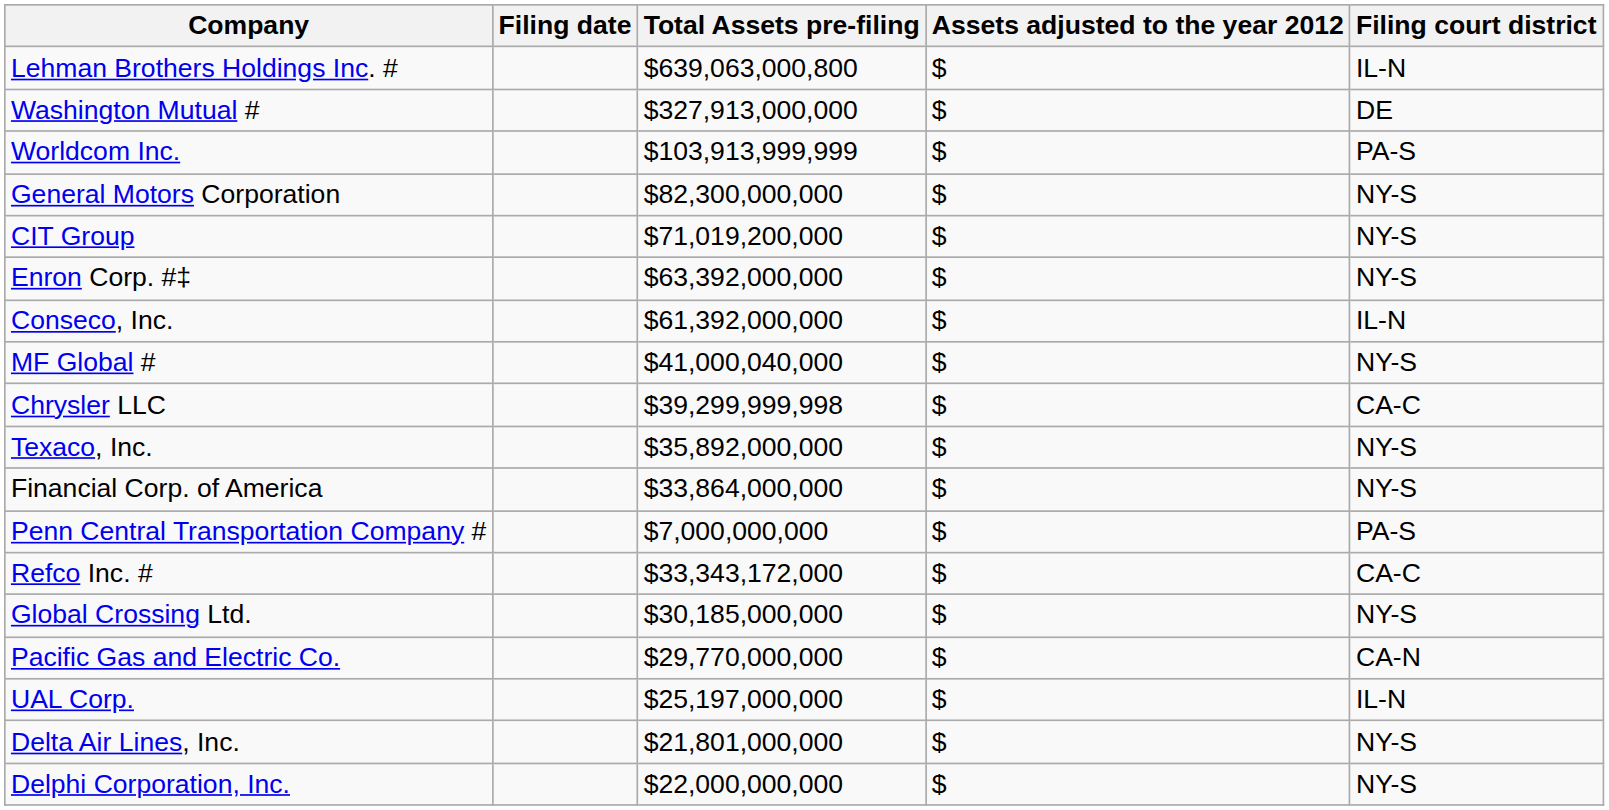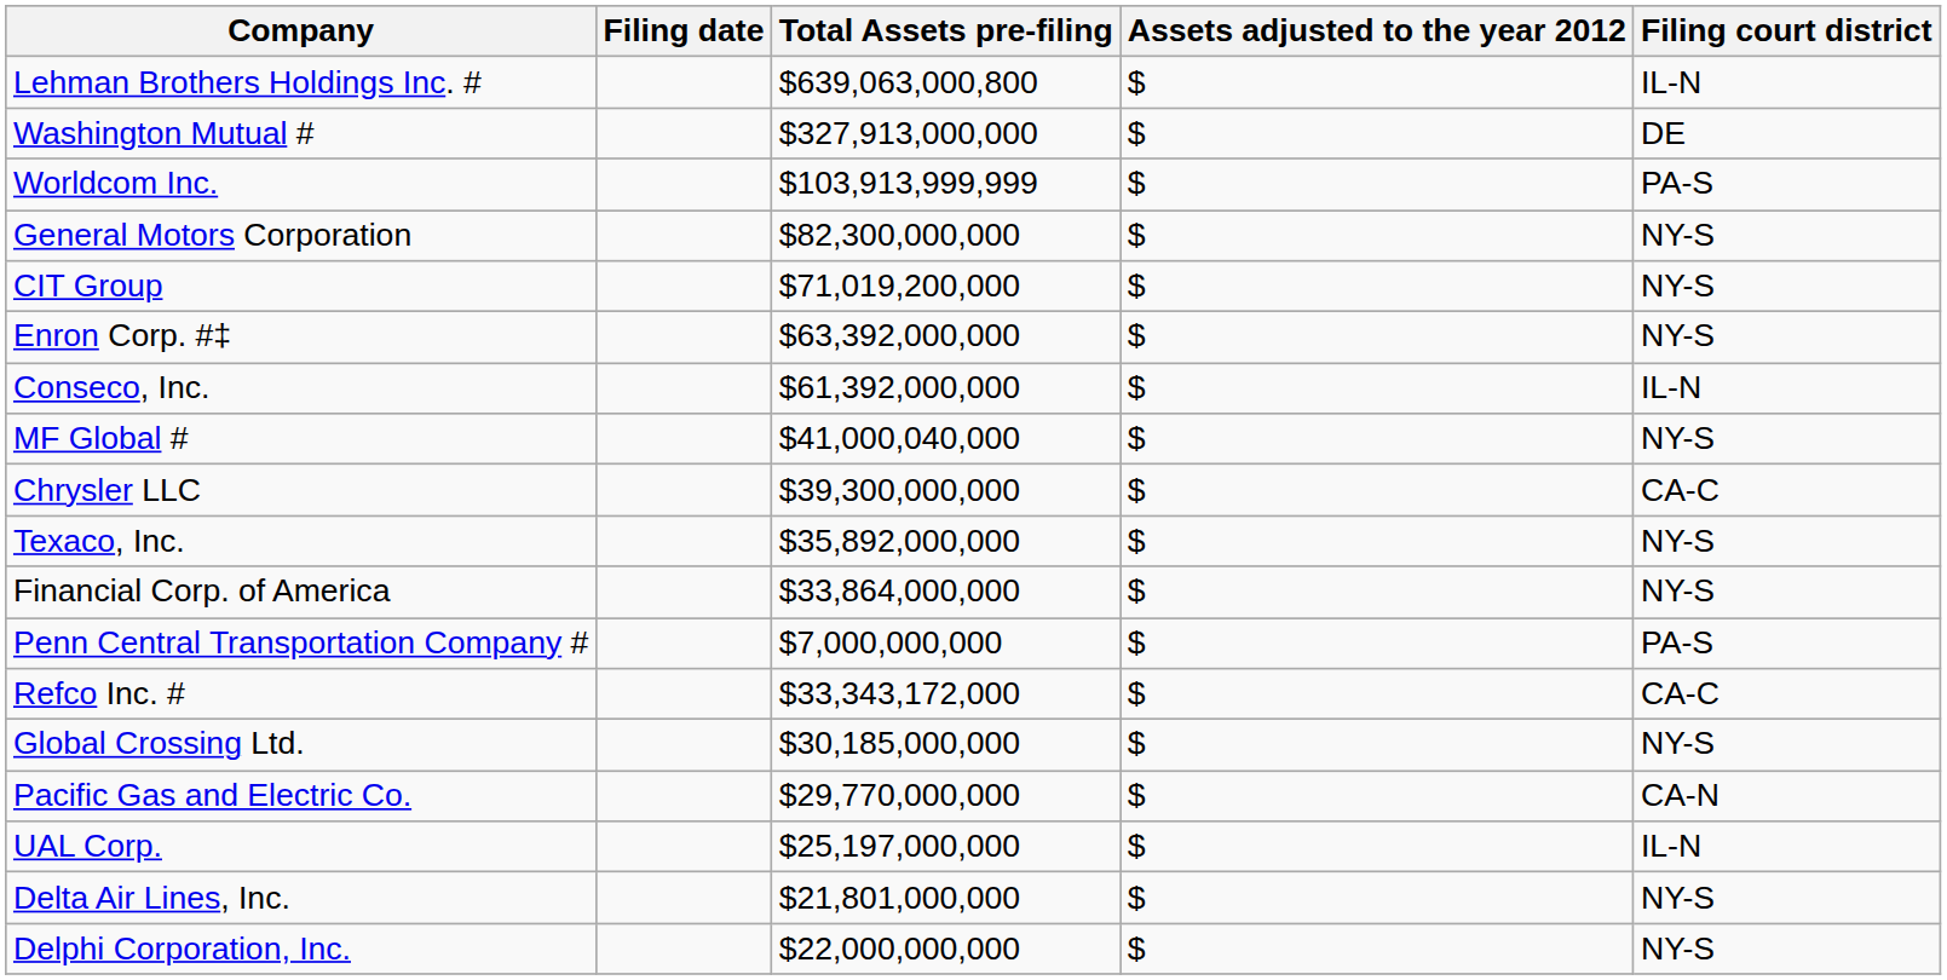Chrysler LLC | Total Assets pre-filing: $39,299,999,998 -> $39,300,000,000
